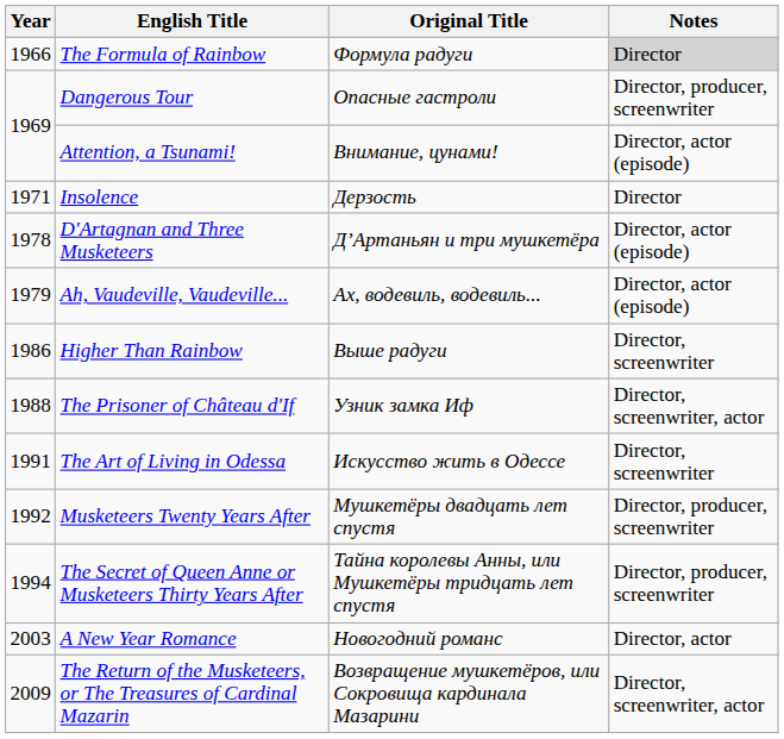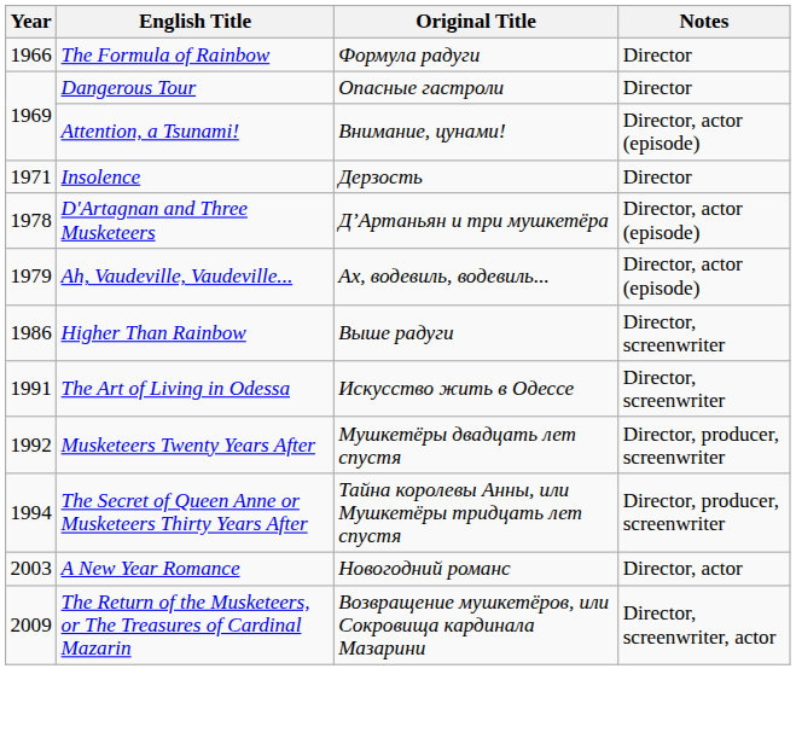The Formula of Rainbow | Notes: lightgrey background -> no background
Dangerous Tour | Notes: Director, producer, screenwriter -> Director
- row: 1988 | The Prisoner of Château d'If | Узник замка Иф | Director, screenwriter, actor
